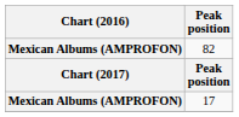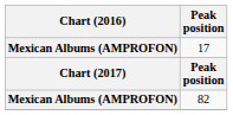rows swapped: 17 <-> 82
